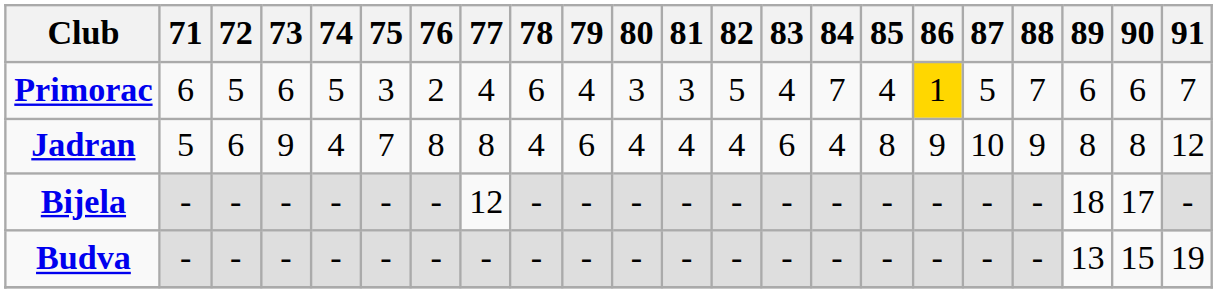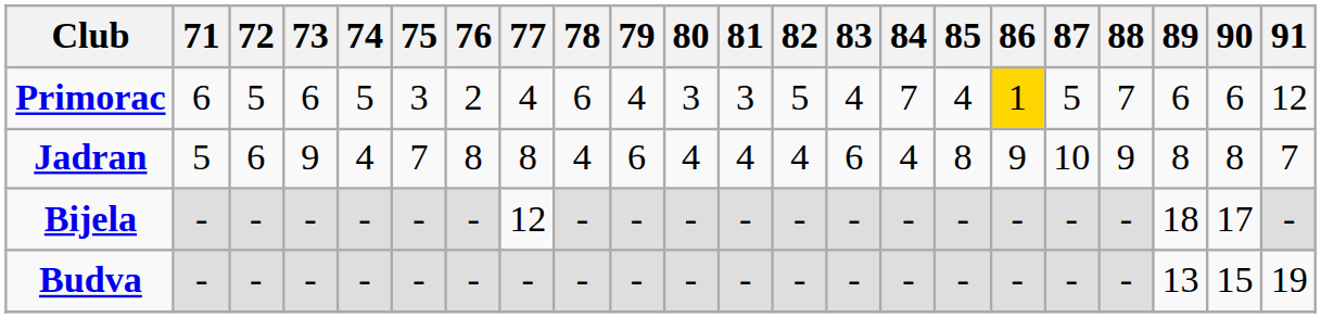Primorac | 91: 7 -> 12
Jadran | 91: 12 -> 7
